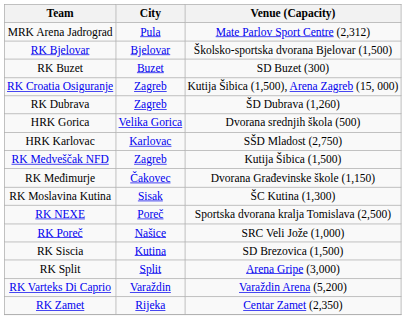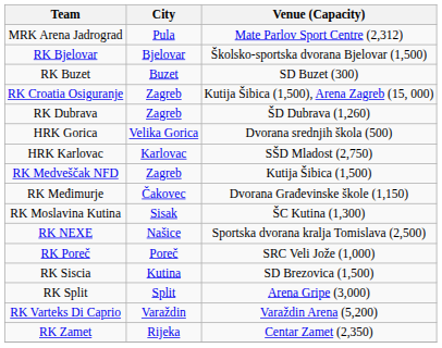RK NEXE | City: Poreč -> Našice
RK Poreč | City: Našice -> Poreč
